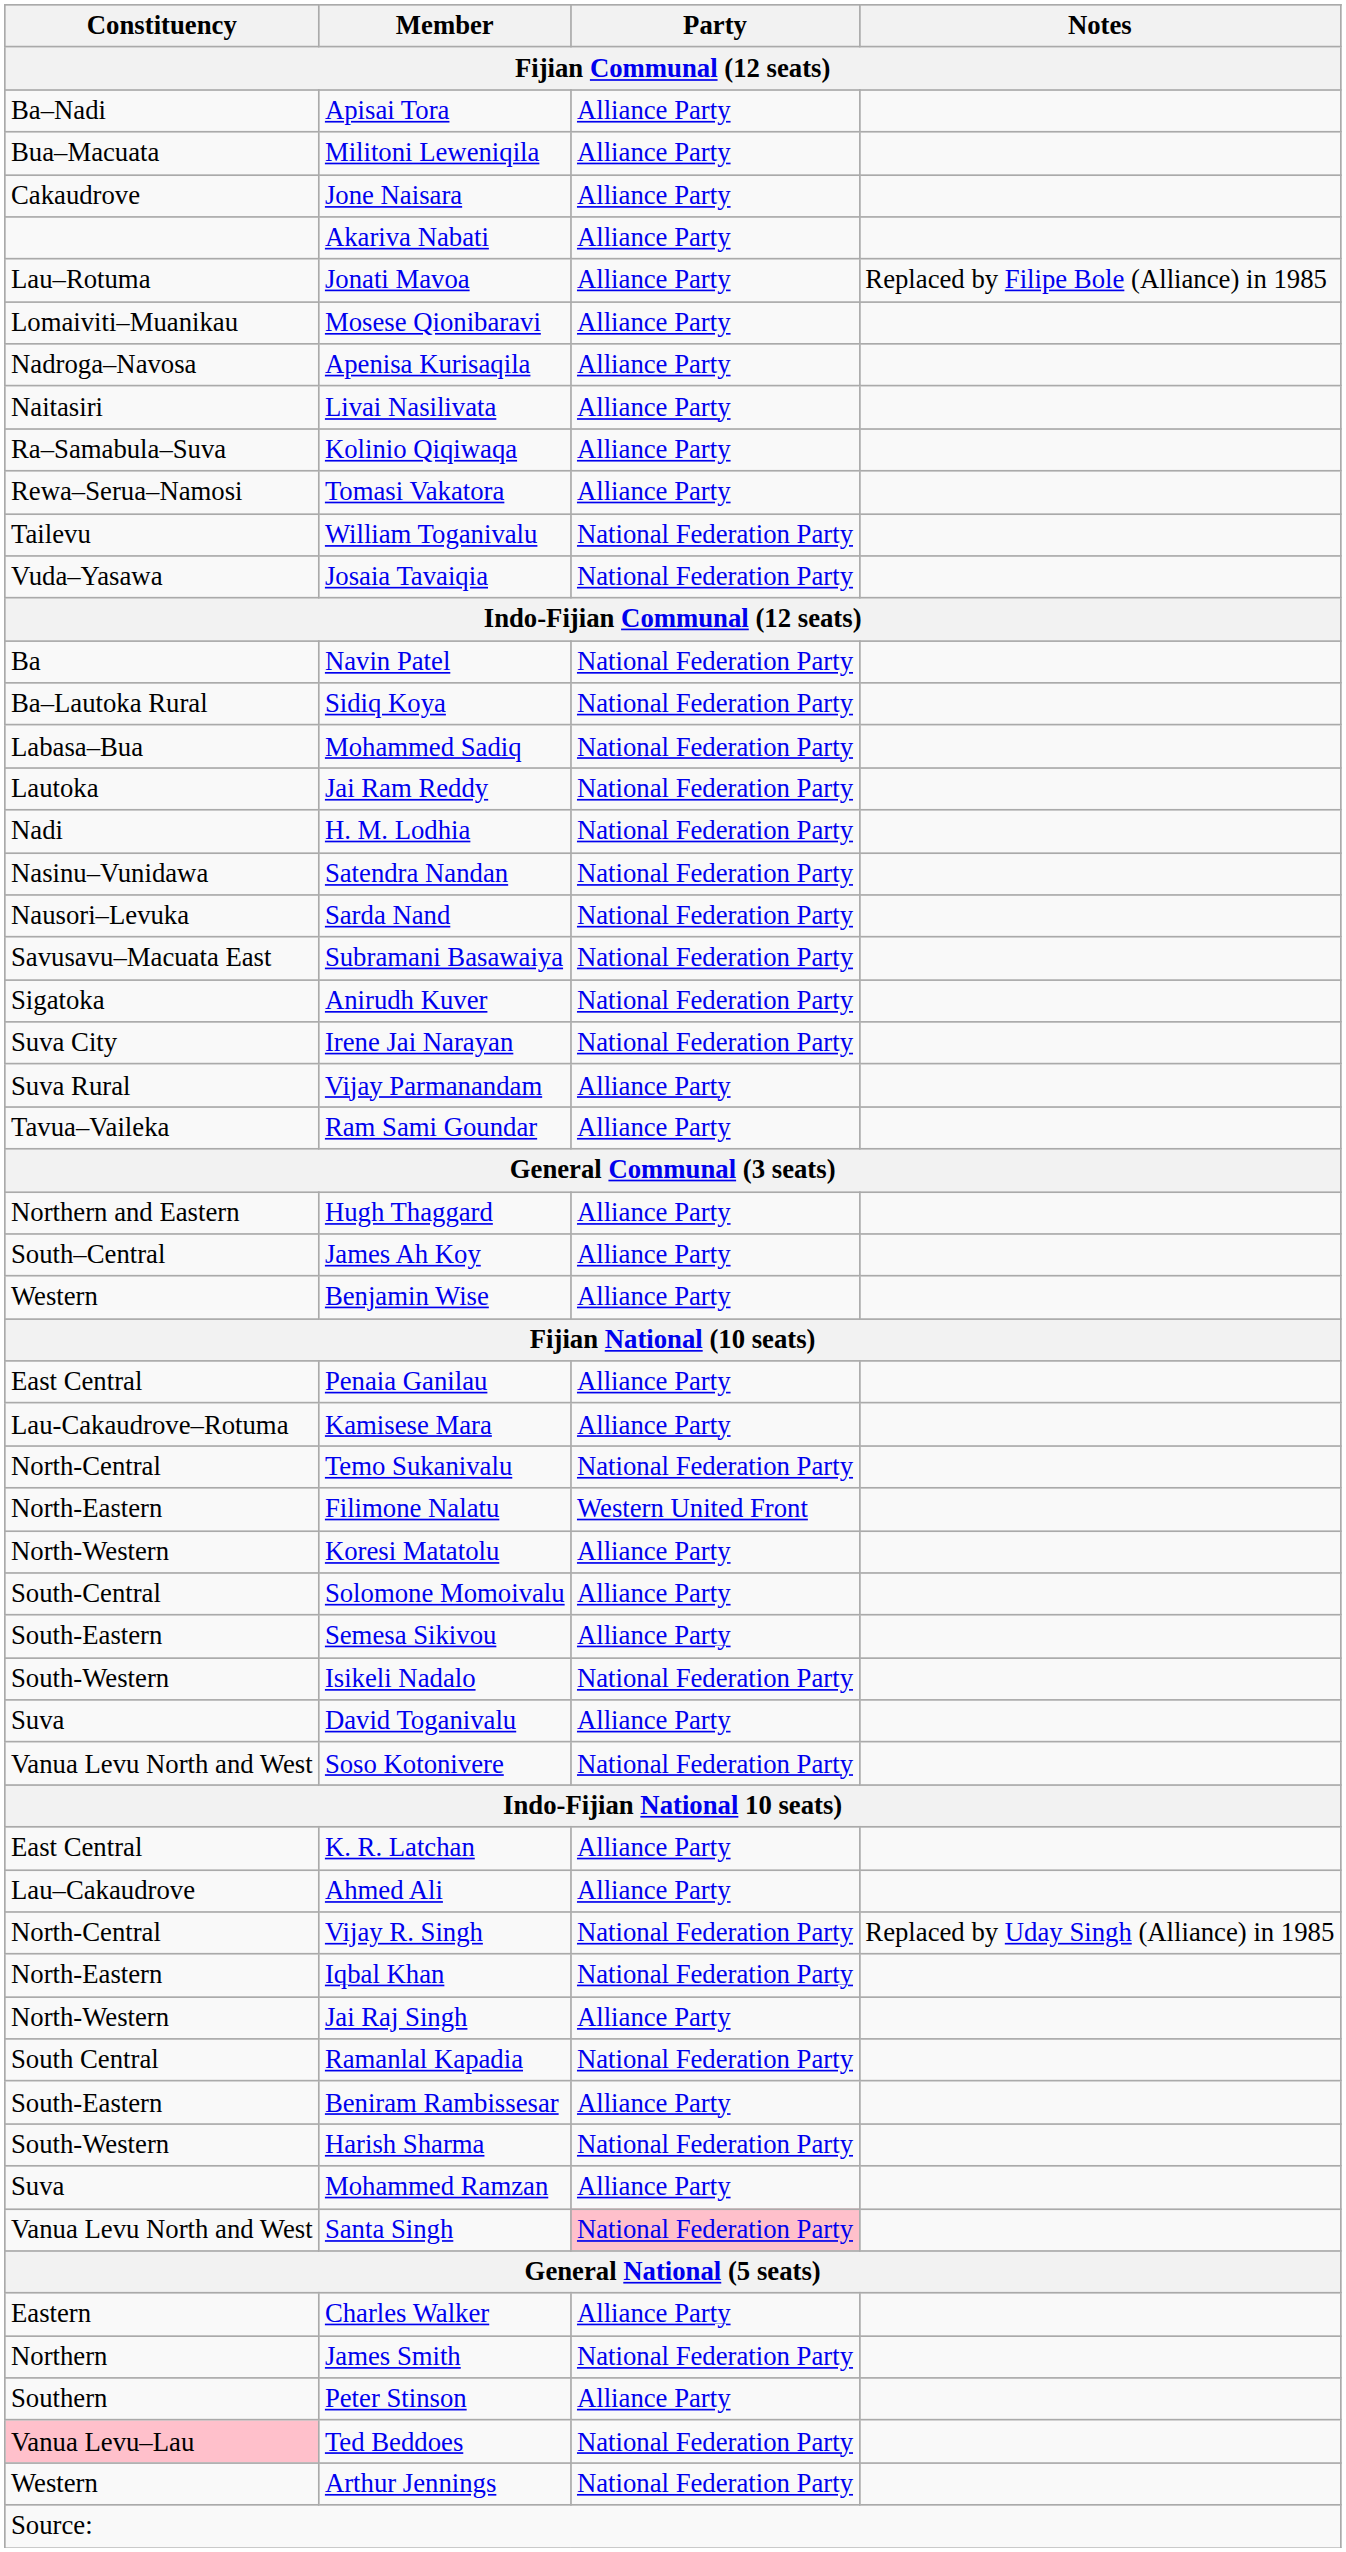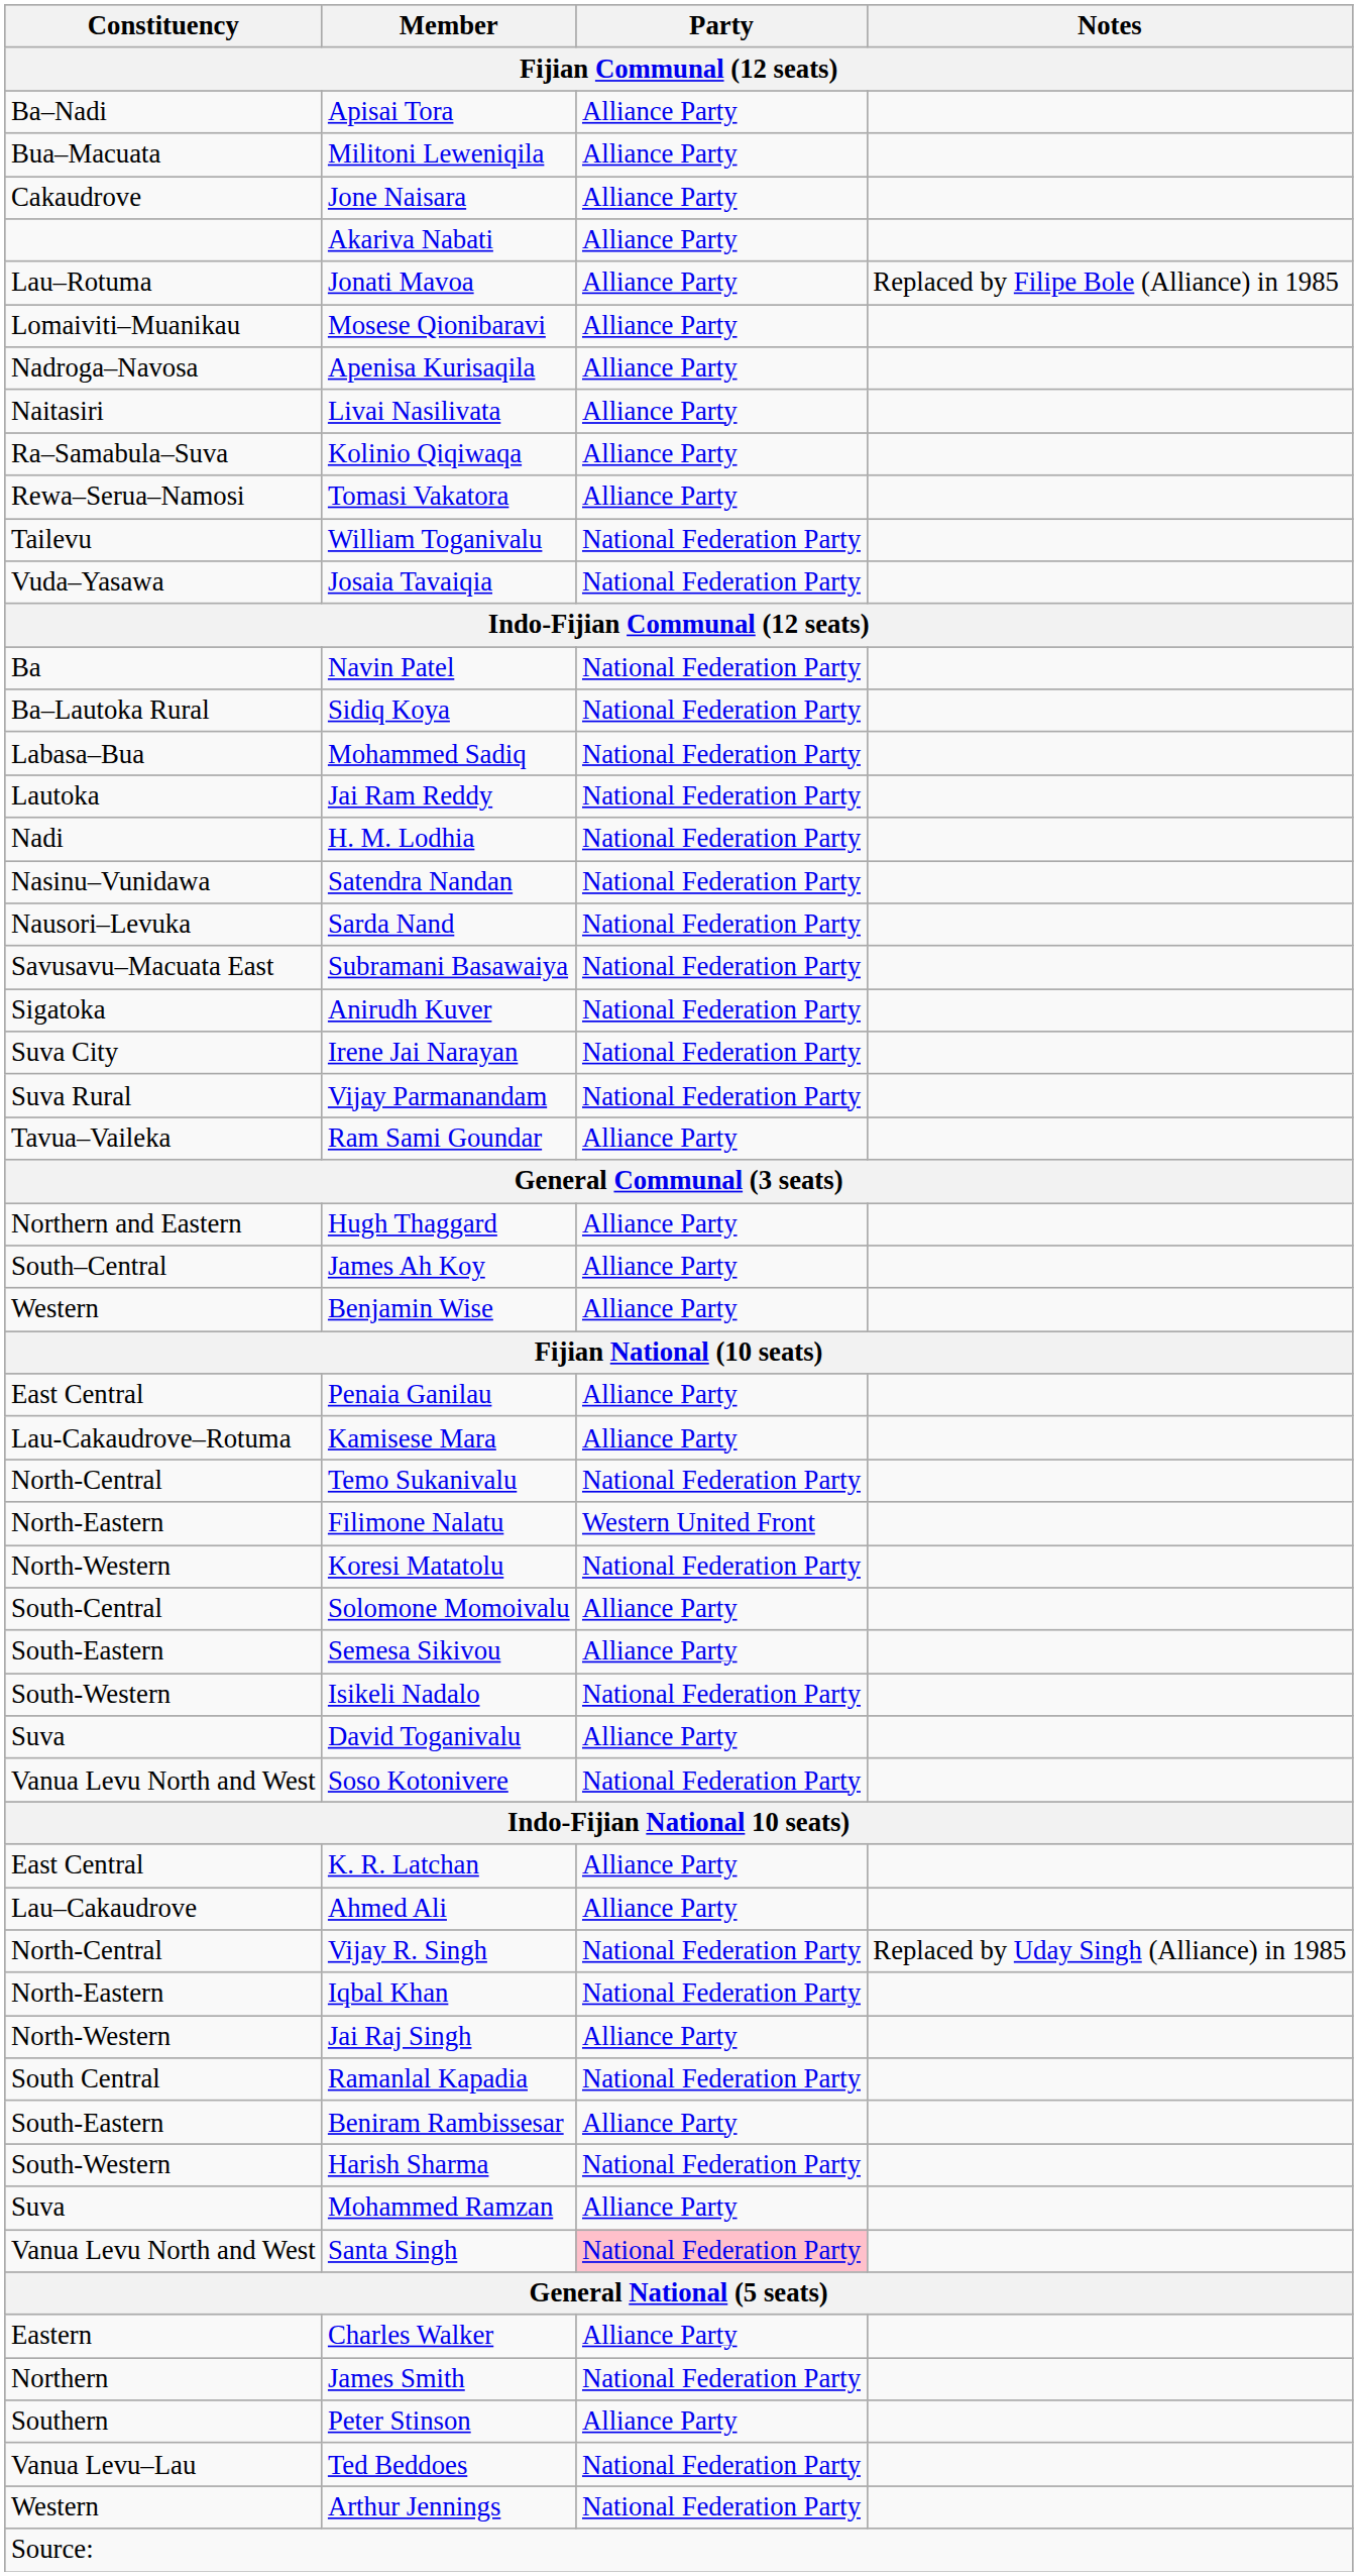Vijay Parmanandam | Party: Alliance Party -> National Federation Party
Koresi Matatolu | Party: Alliance Party -> National Federation Party
Ted Beddoes | Constituency: pink background -> no background
